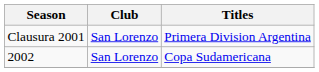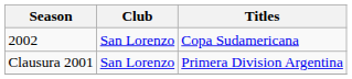rows swapped: Clausura 2001 <-> 2002
